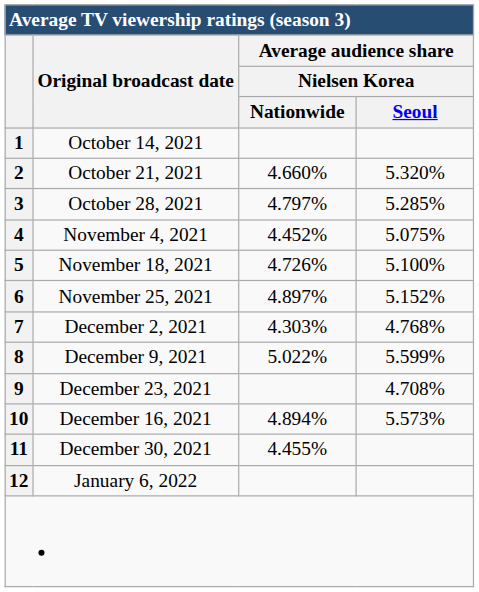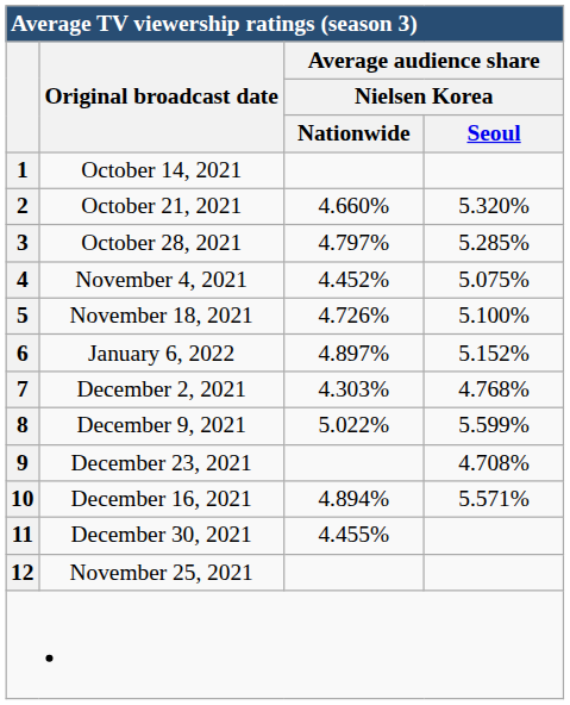6 | Original broadcast date: November 25, 2021 -> January 6, 2022
10 | Average audience share / Nielsen Korea / Seoul: 5.573% -> 5.571%
12 | Original broadcast date: January 6, 2022 -> November 25, 2021
